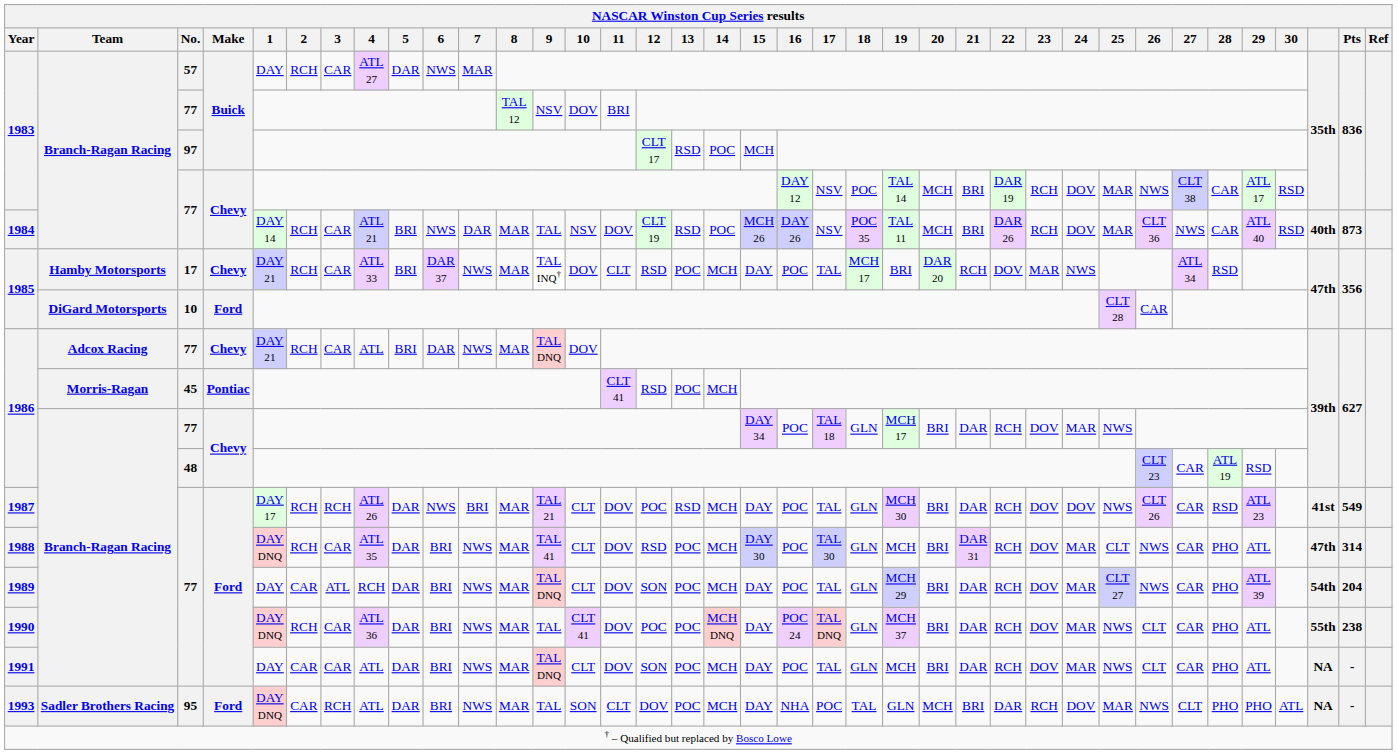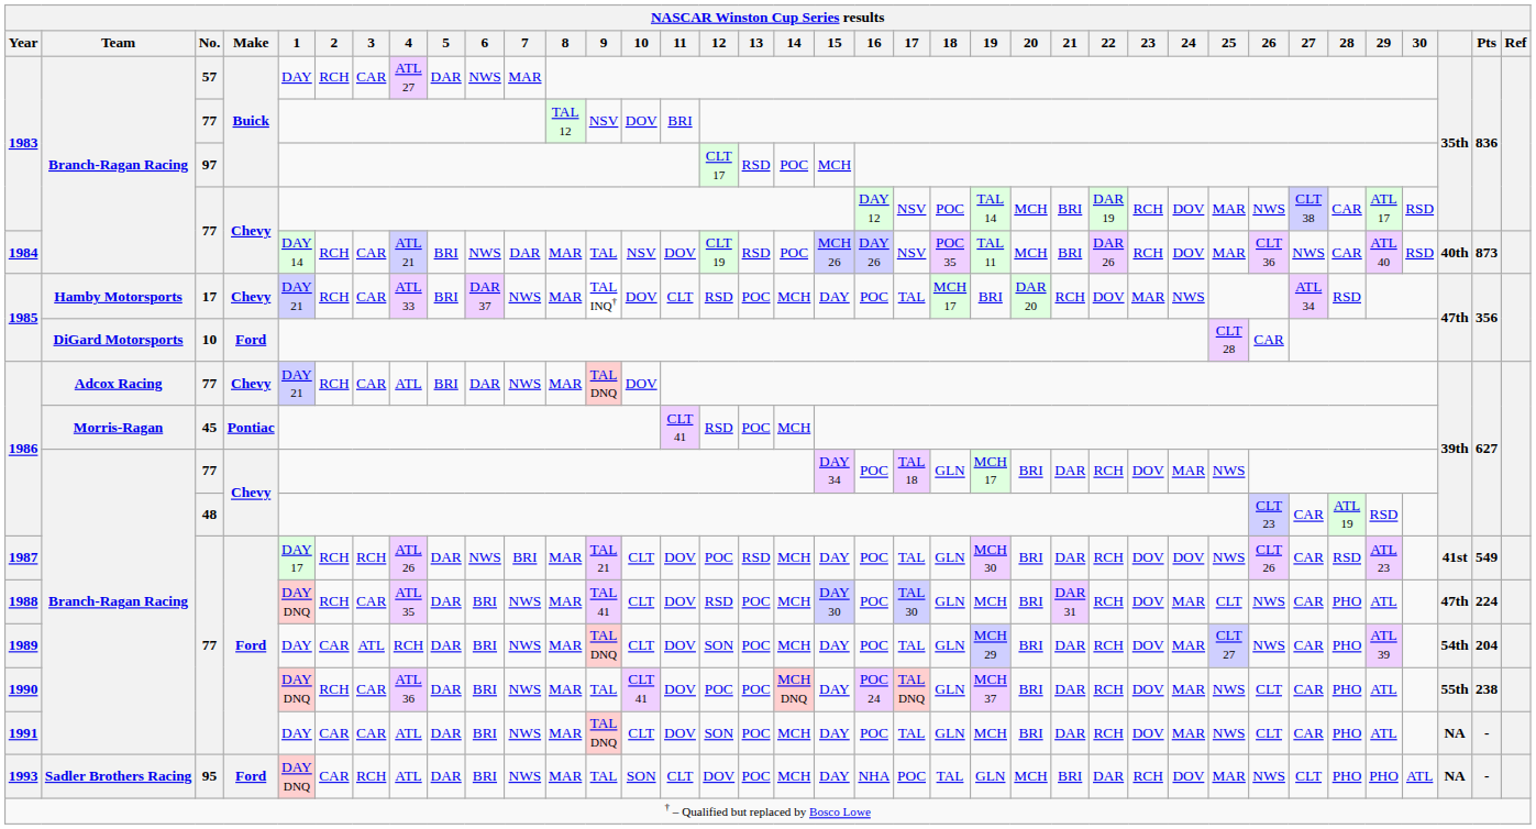1988 | Pts: 314 -> 224
